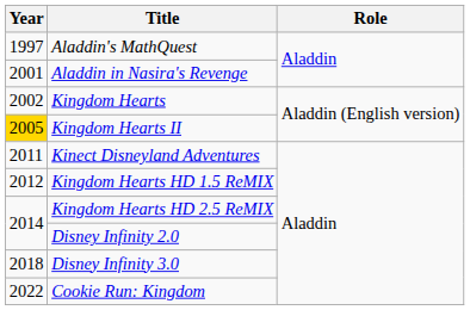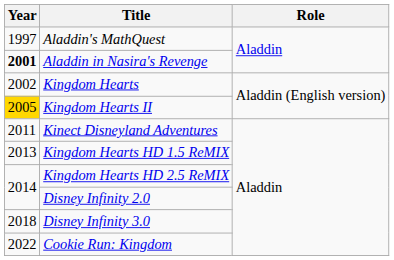Aladdin in Nasira's Revenge | Year: normal -> bold
Kingdom Hearts HD 1.5 ReMIX | Year: 2012 -> 2013
